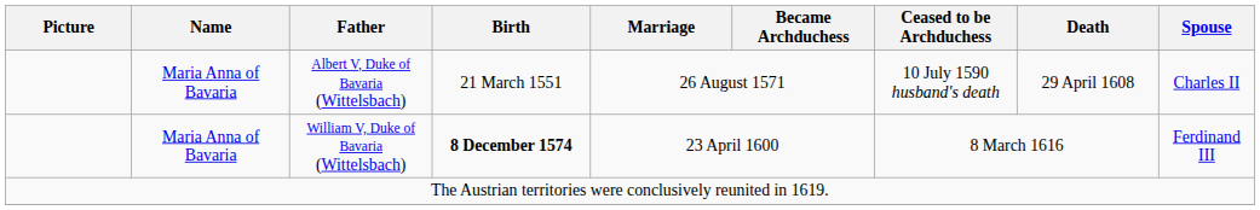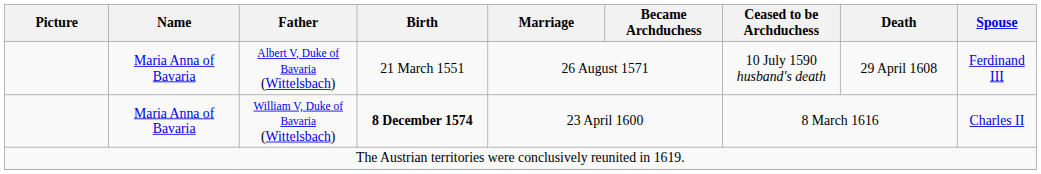Albert V, Duke of Bavaria (Wittelsbach) | Spouse: Charles II -> Ferdinand III
William V, Duke of Bavaria (Wittelsbach) | Spouse: Ferdinand III -> Charles II
